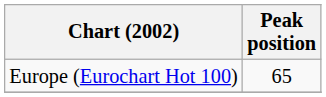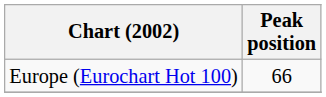Europe (Eurochart Hot 100) | Peak position: 65 -> 66
